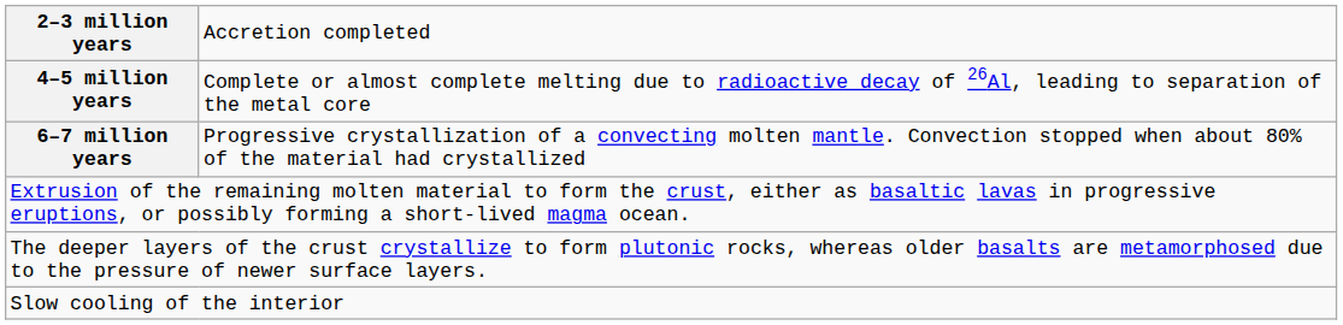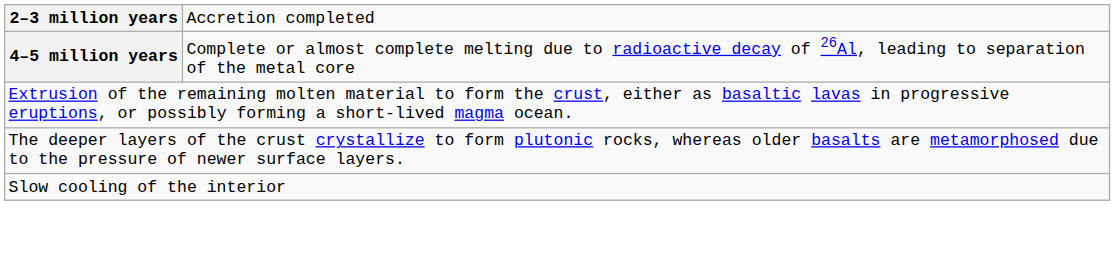- row: 6–7 million years | Progressive crystallization of a convecting molten mantle. Convection stopped when about 80% of the material had crystallized
